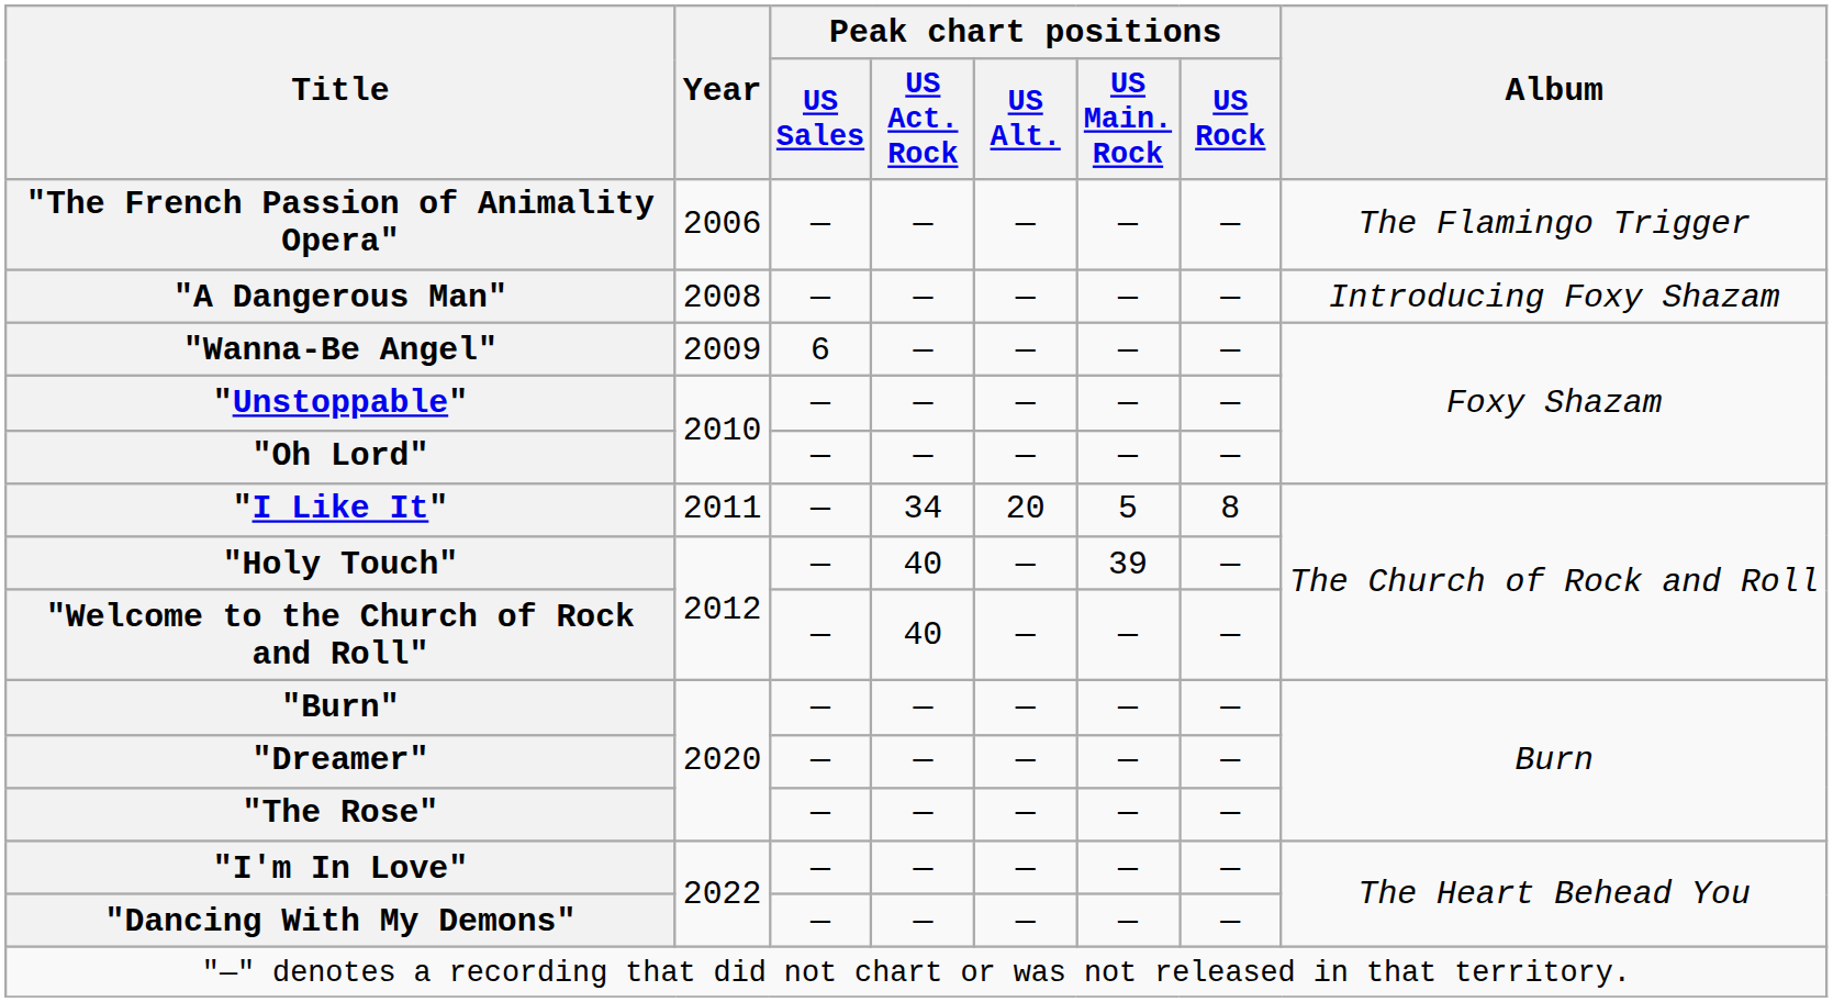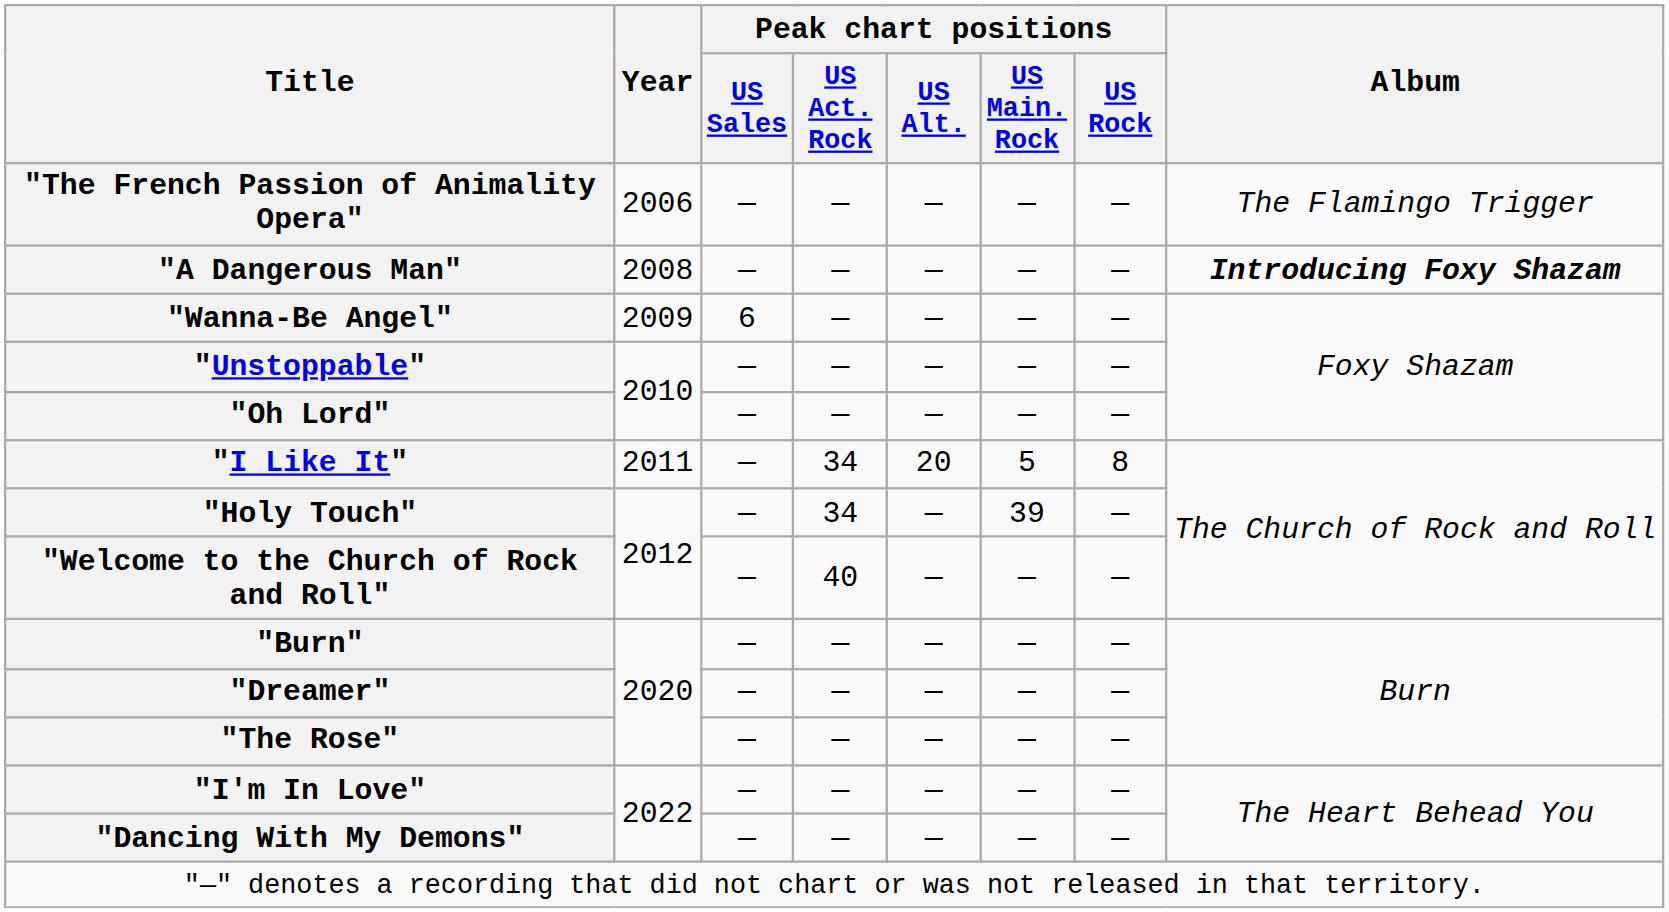"A Dangerous Man" | Album: normal -> bold
"Holy Touch" | Peak chart positions / US Act. Rock: 40 -> 34
